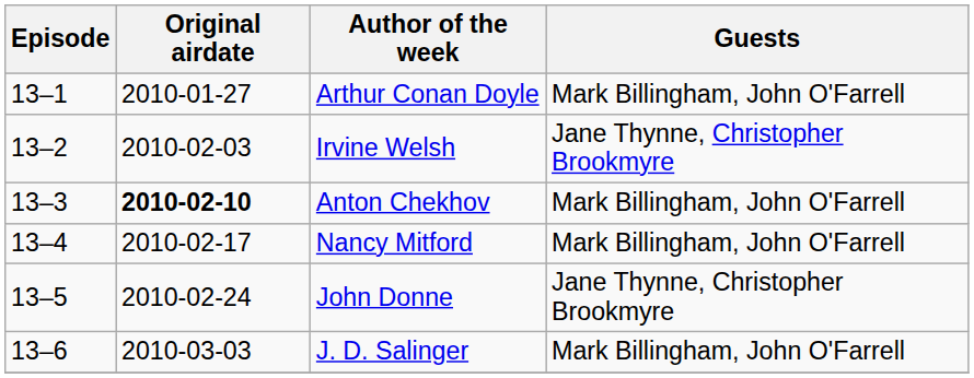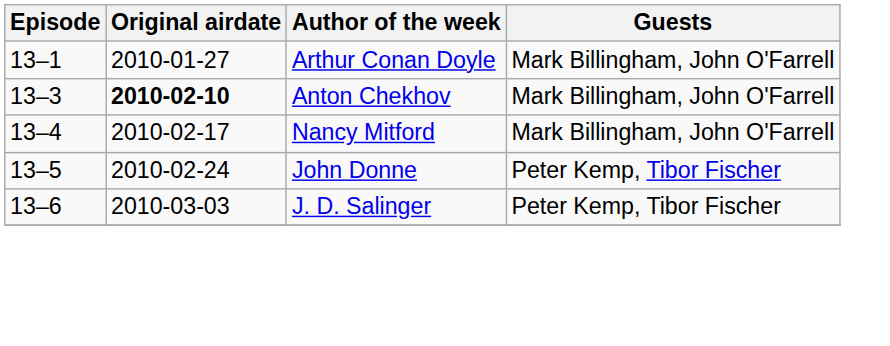- row: 13–2 | 2010-02-03 | Irvine Welsh | Jane Thynne, Christopher Brookmyre
John Donne | Guests: Jane Thynne, Christopher Brookmyre -> Peter Kemp, Tibor Fischer
J. D. Salinger | Guests: Mark Billingham, John O'Farrell -> Peter Kemp, Tibor Fischer
